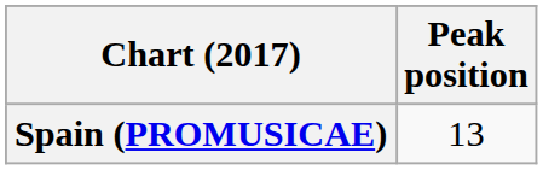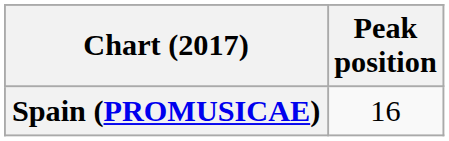Spain (PROMUSICAE) | Peak position: 13 -> 16
